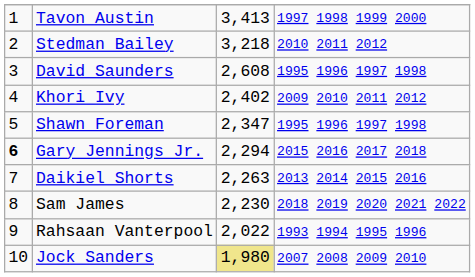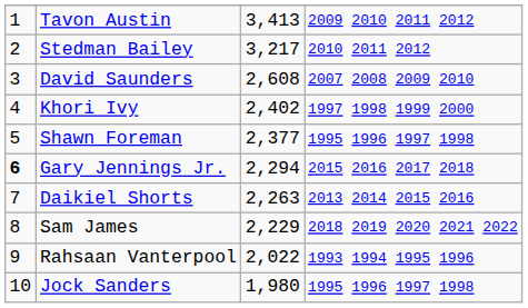Tavon Austin | column 4: 1997 1998 1999 2000 -> 2009 2010 2011 2012
Stedman Bailey | column 3: 3,218 -> 3,217
David Saunders | column 4: 1995 1996 1997 1998 -> 2007 2008 2009 2010
Khori Ivy | column 4: 2009 2010 2011 2012 -> 1997 1998 1999 2000
Shawn Foreman | column 3: 2,347 -> 2,377
Sam James | column 3: 2,230 -> 2,229
Jock Sanders | column 3: khaki background -> no background
Jock Sanders | column 4: 2007 2008 2009 2010 -> 1995 1996 1997 1998
